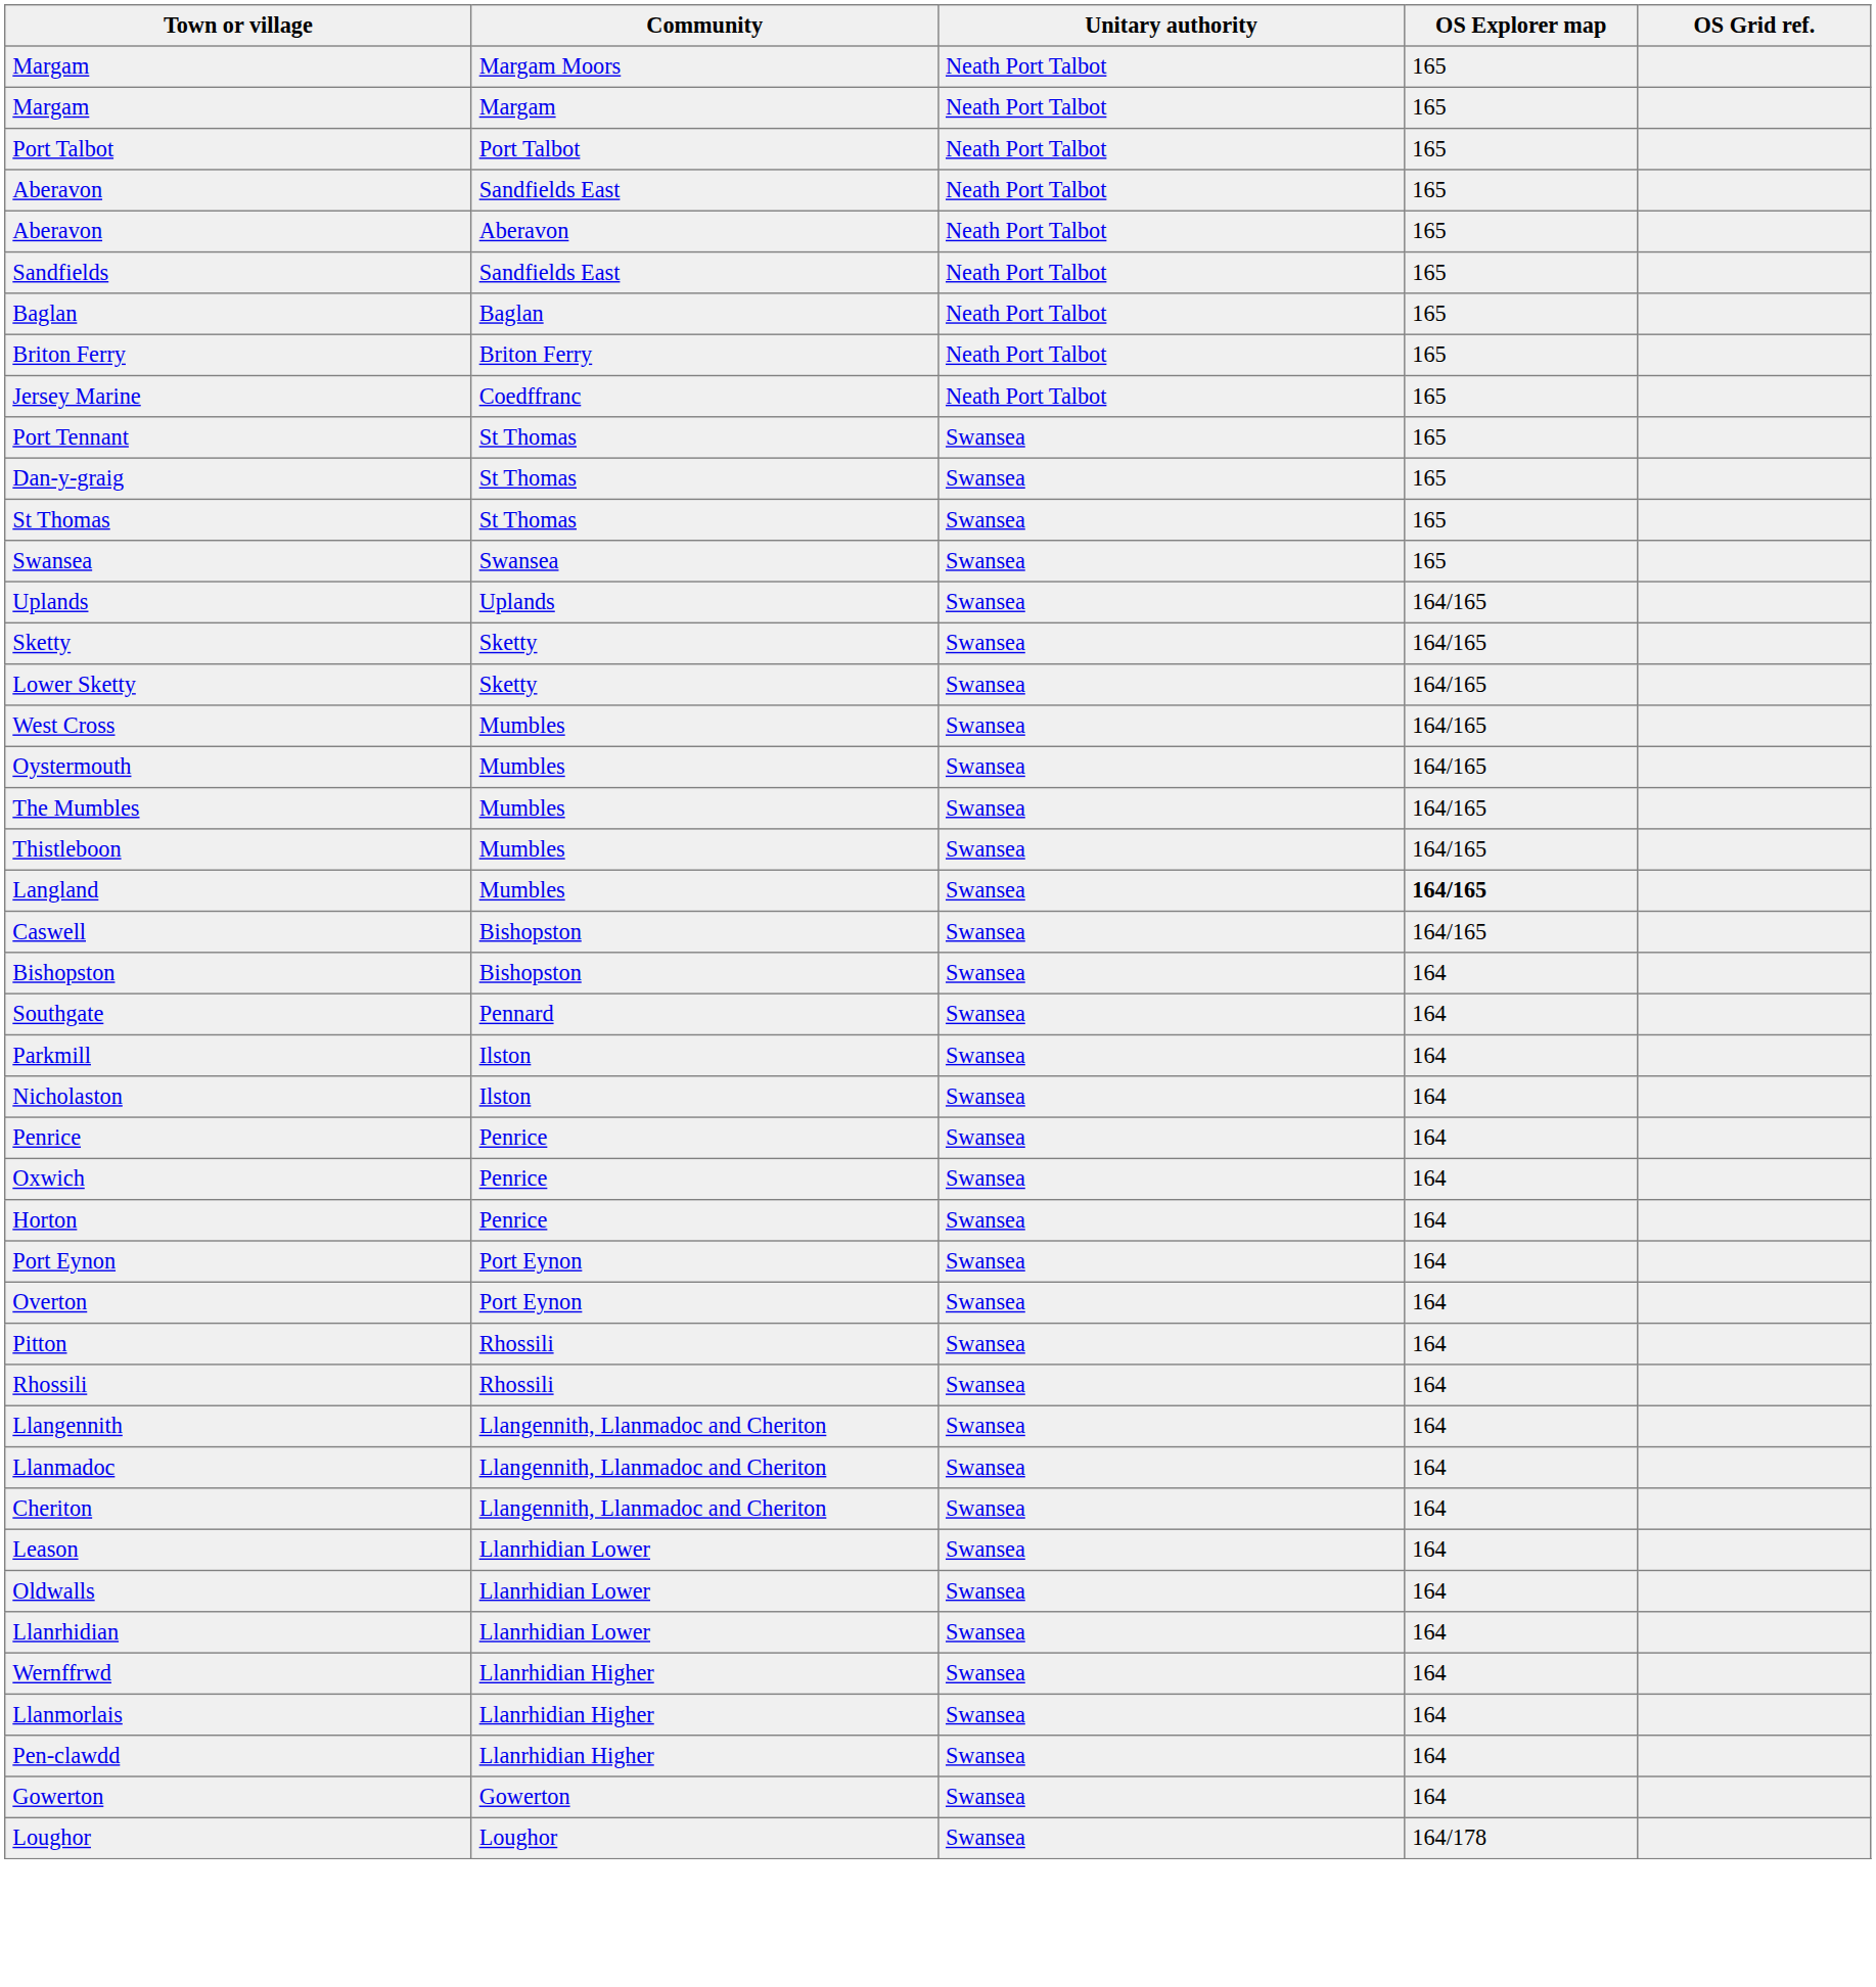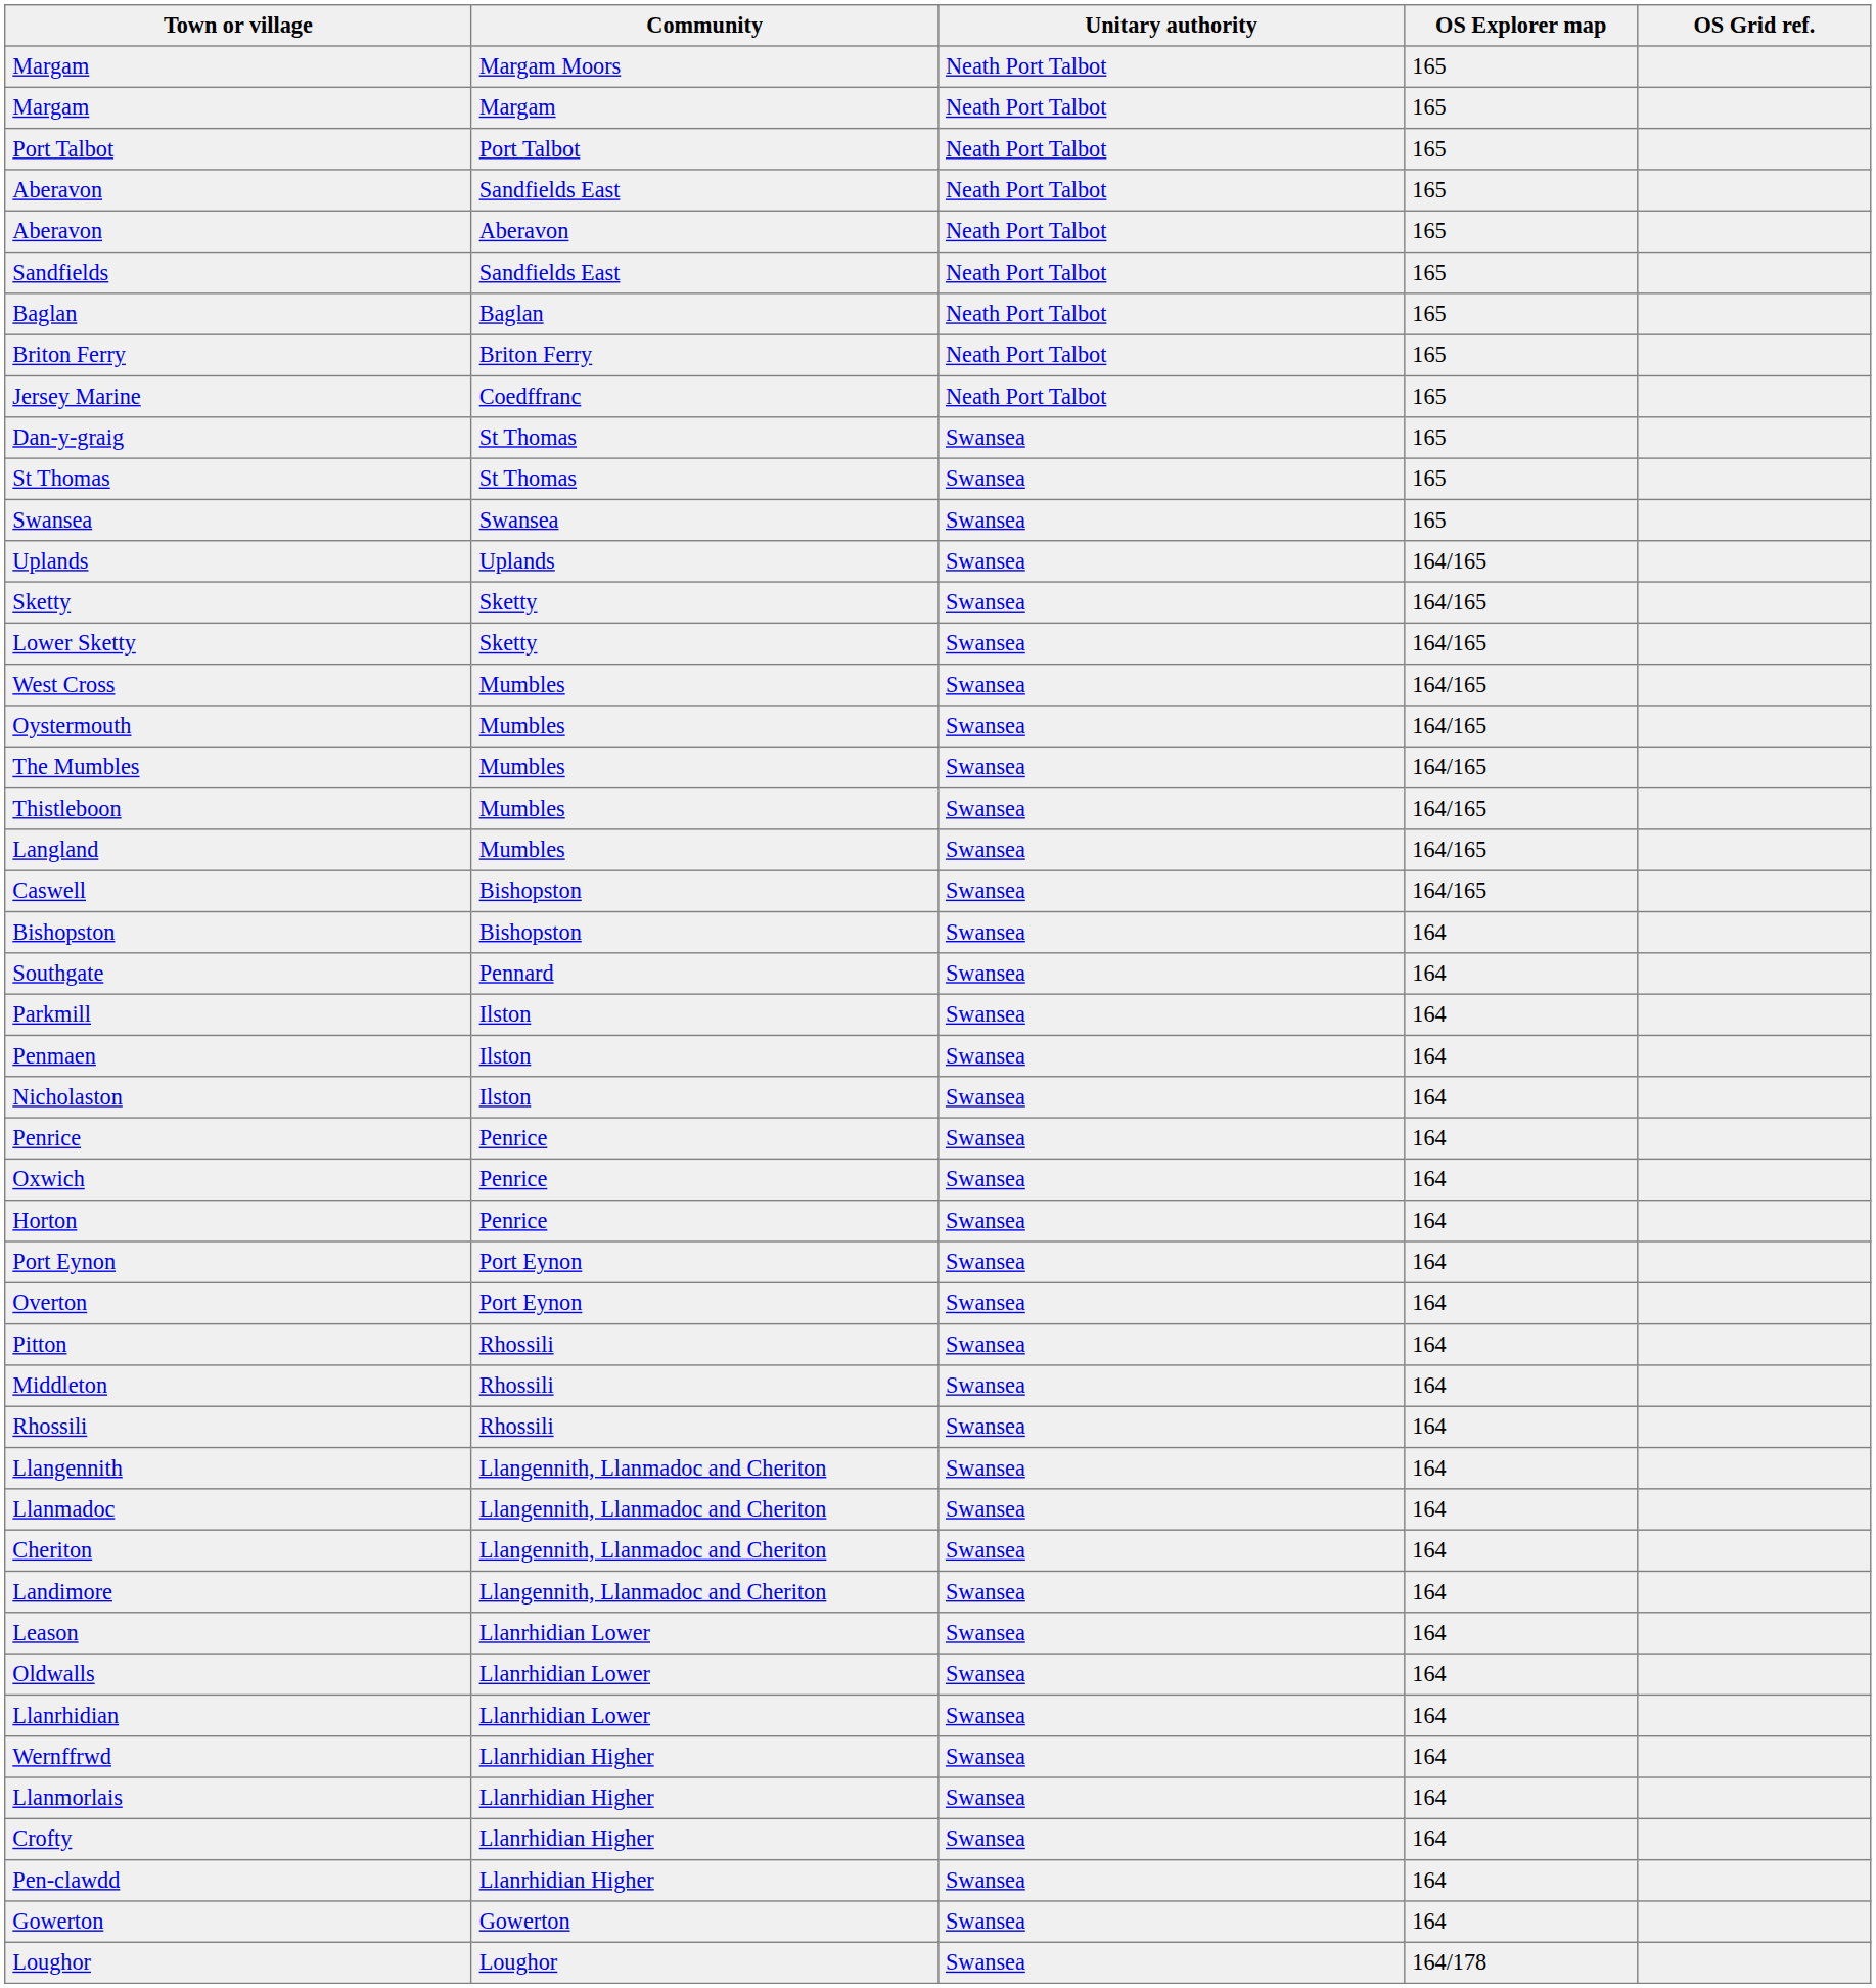- row: Port Tennant | St Thomas | Swansea | 165
Langland | OS Explorer map: bold -> normal
+ row: Penmaen | Ilston | Swansea | 164
+ row: Middleton | Rhossili | Swansea | 164
+ row: Landimore | Llangennith, Llanmadoc and Cheriton | Swansea | 164
+ row: Crofty | Llanrhidian Higher | Swansea | 164
